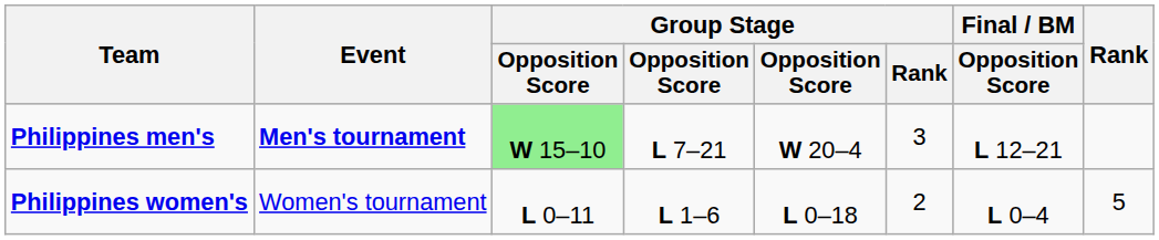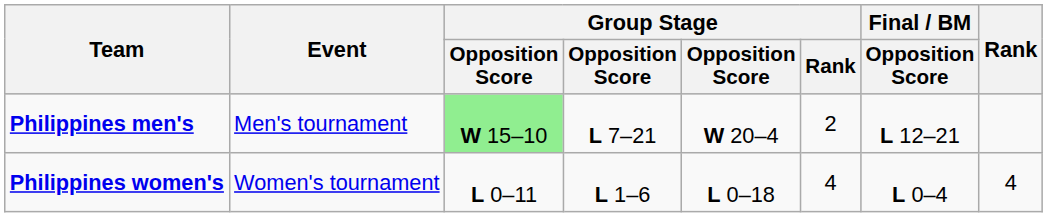Philippines men's | Event: bold -> normal
Philippines men's | Group Stage / Rank: 3 -> 2
Philippines women's | Group Stage / Rank: 2 -> 4
Philippines women's | Rank: 5 -> 4
